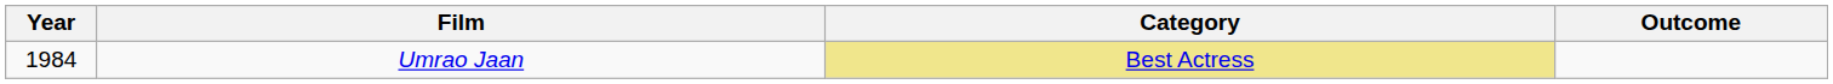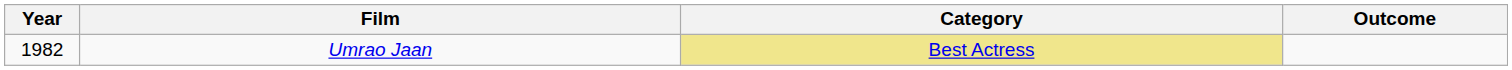Umrao Jaan | Year: 1984 -> 1982
